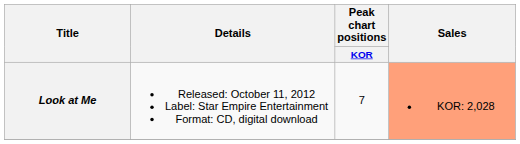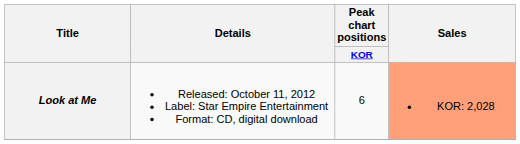Look at Me | Peak chart positions / KOR: 7 -> 6
